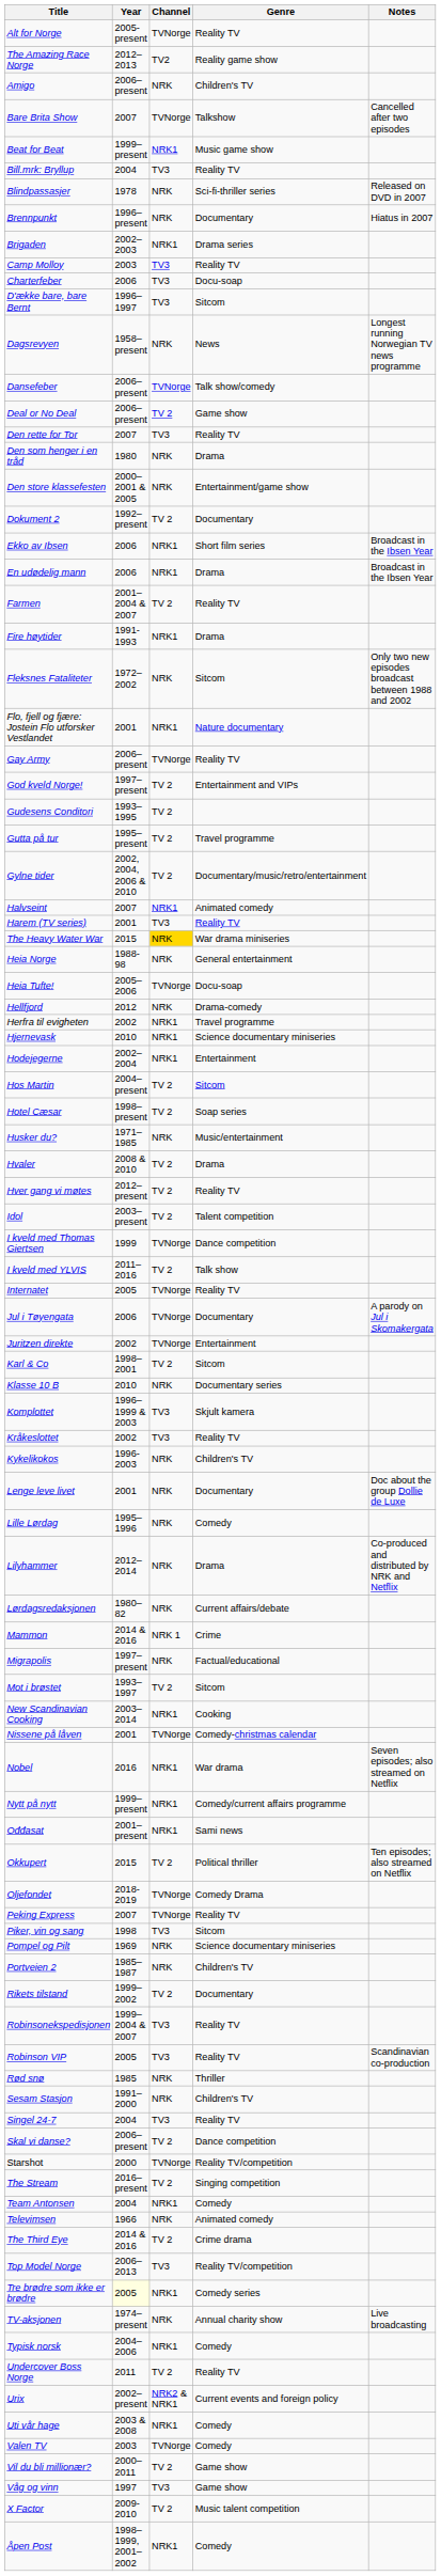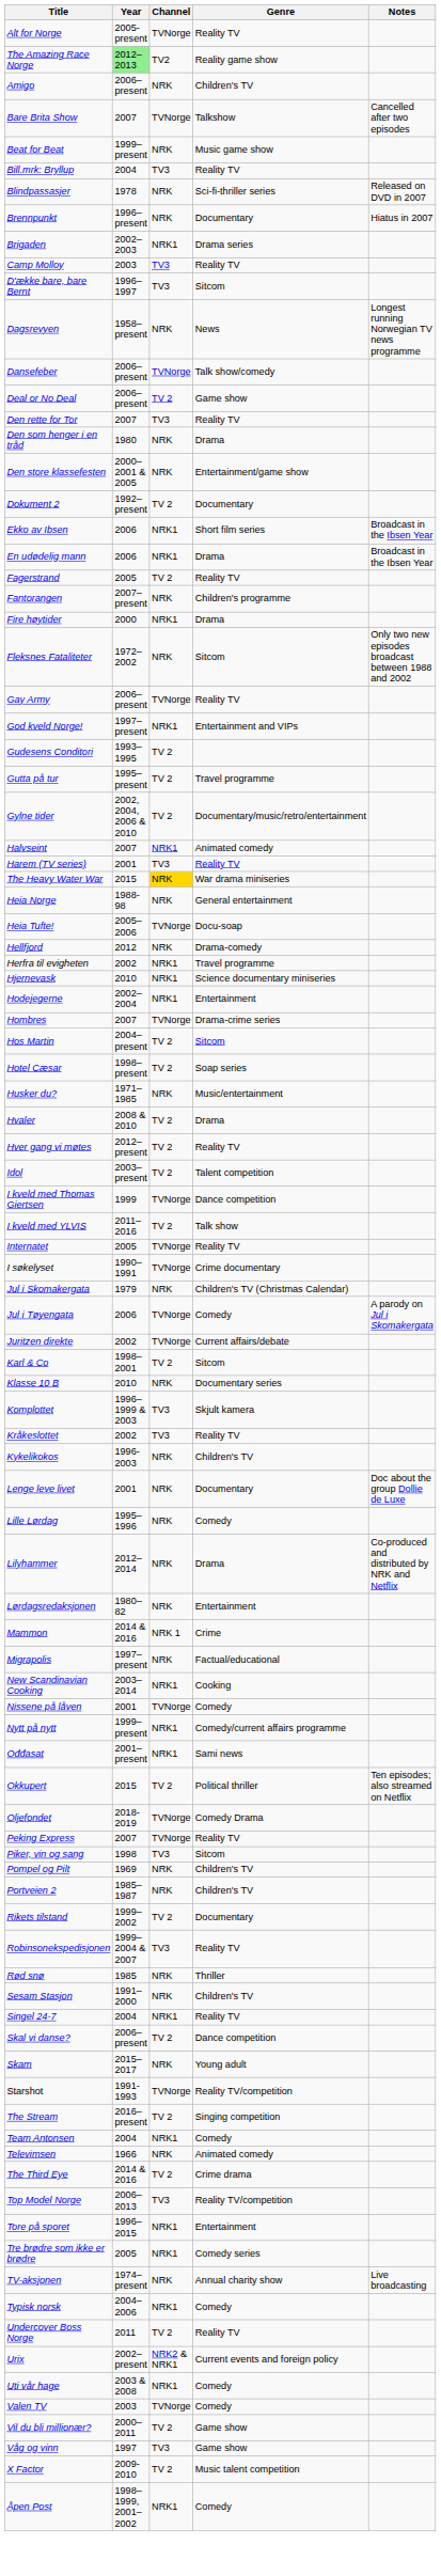The Amazing Race Norge | Year: no background -> lightgreen background
Beat for Beat | Channel: NRK1 -> NRK
- row: Charterfeber | 2006 | TV3 | Docu-soap
+ row: Fagerstrand | 2005 | TV 2 | Reality TV
+ row: Fantorangen | 2007–present | NRK | Children's programme
- row: Farmen | 2001–2004 & 2007 | TV 2 | Reality TV
Fire høytider | Year: 1991-1993 -> 2000
- row: Flo, fjell og fjære: Jostein Flo utforsker Vestlandet | 2001 | NRK1 | Nature documentary
God kveld Norge! | Channel: TV 2 -> NRK1
+ row: Hombres | 2007 | TVNorge | Drama-crime series
+ row: I søkelyset | 1990–1991 | TVNorge | Crime documentary
+ row: Jul i Skomakergata | 1979 | NRK | Children's TV (Christmas Calendar)
Jul i Tøyengata | Genre: Documentary -> Comedy
Juritzen direkte | Genre: Entertainment -> Current affairs/debate
Lørdagsredaksjonen | Genre: Current affairs/debate -> Entertainment
- row: Mot i brøstet | 1993–1997 | TV 2 | Sitcom
Nissene på låven | Genre: Comedy-christmas calendar -> Comedy
- row: Nobel | 2016 | NRK1 | War drama | Seven episodes; also streamed on Netflix
Pompel og Pilt | Genre: Science documentary miniseries -> Children's TV
- row: Robinson VIP | 2005 | TV3 | Reality TV | Scandinavian co-production
Singel 24-7 | Channel: TV3 -> NRK1
+ row: Skam | 2015–2017 | NRK | Young adult
Starshot | Year: 2000 -> 1991-1993
+ row: Tore på sporet | 1996–2015 | NRK1 | Entertainment
Tre brødre som ikke er brødre | Year: lightyellow background -> no background
